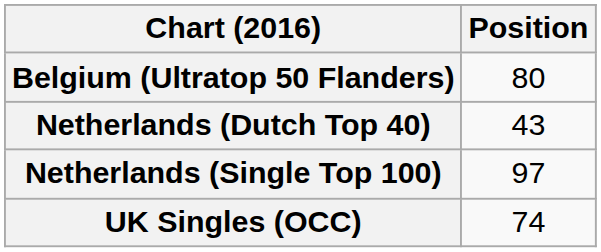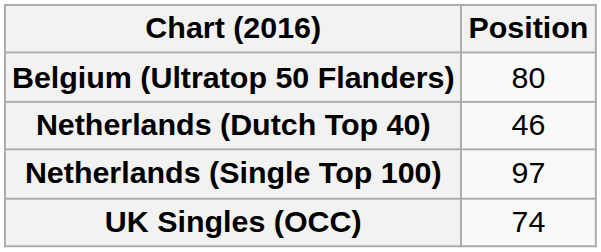Netherlands (Dutch Top 40) | Position: 43 -> 46
